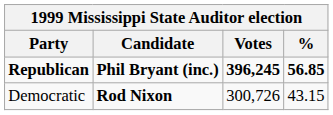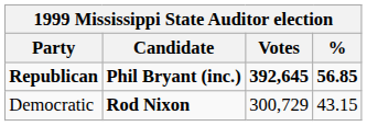Republican | Votes: 396,245 -> 392,645
Democratic | Votes: 300,726 -> 300,729
